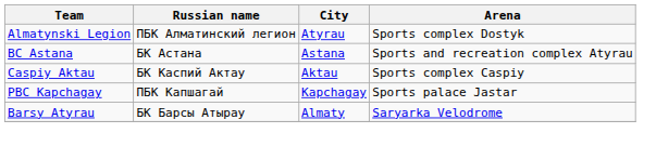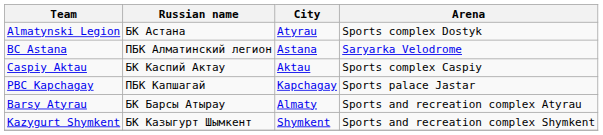Almatynski Legion | Russian name: ПБК Алматинский легион -> БК Астана
BC Astana | Russian name: БК Астана -> ПБК Алматинский легион
BC Astana | Arena: Sports and recreation complex Atyrau -> Saryarka Velodrome
Barsy Atyrau | Arena: Saryarka Velodrome -> Sports and recreation complex Atyrau
+ row: Kazygurt Shymkent | БК Казыгурт Шымкент | Shymkent | Sports and recreation complex Shymkent
